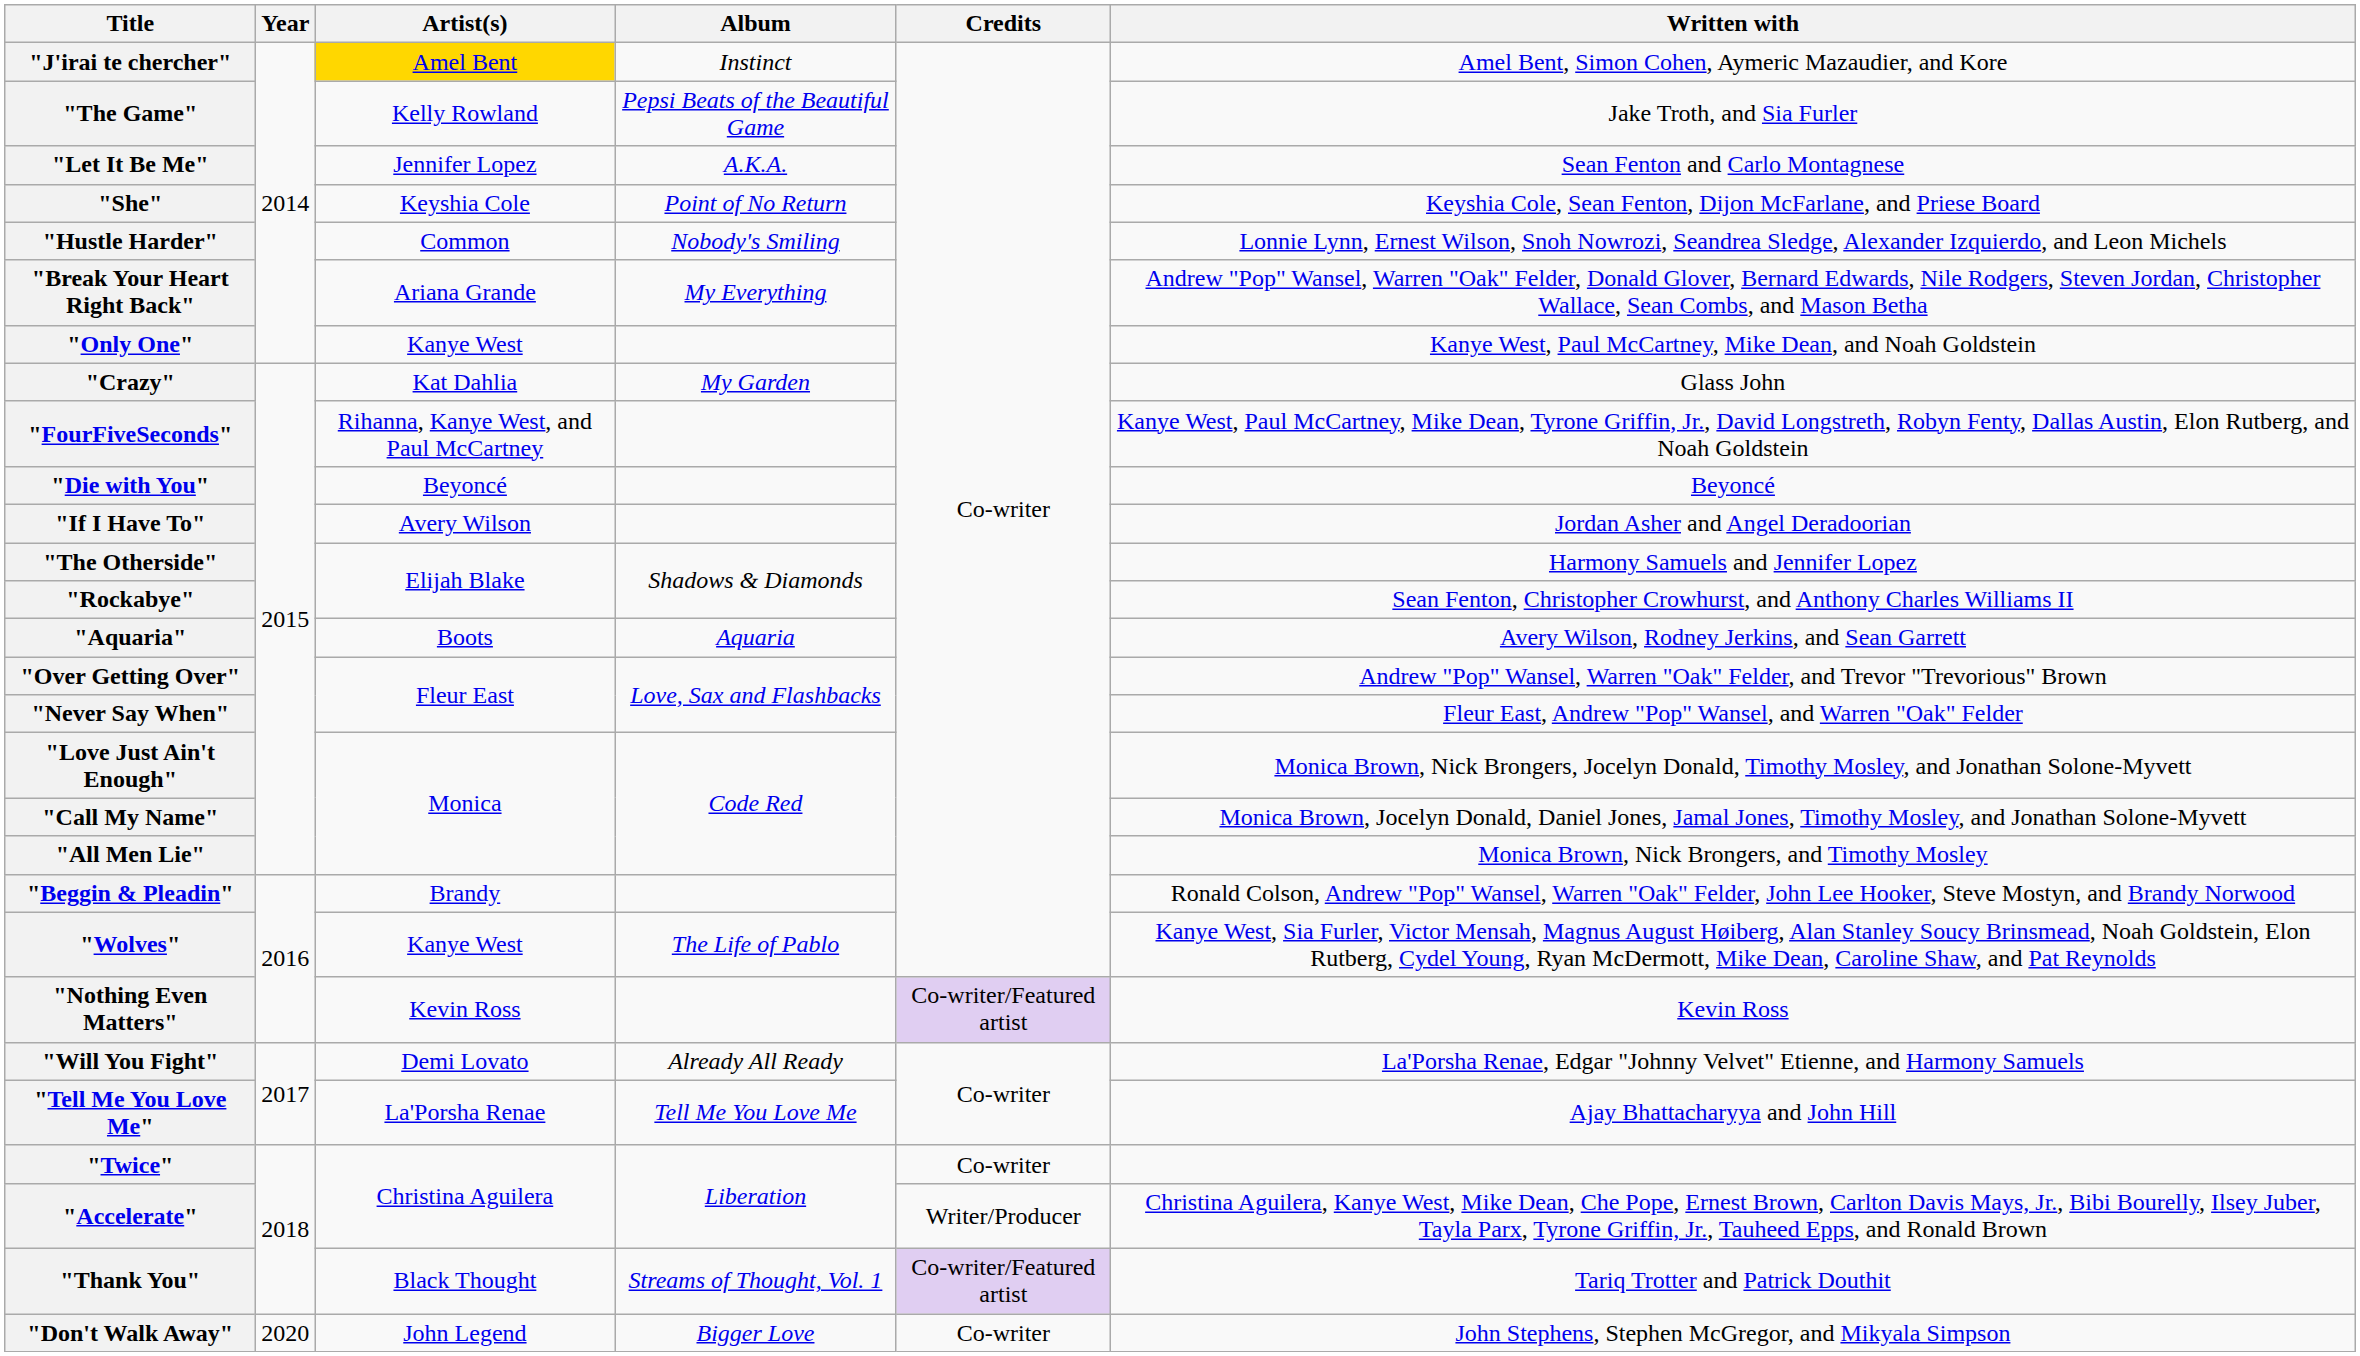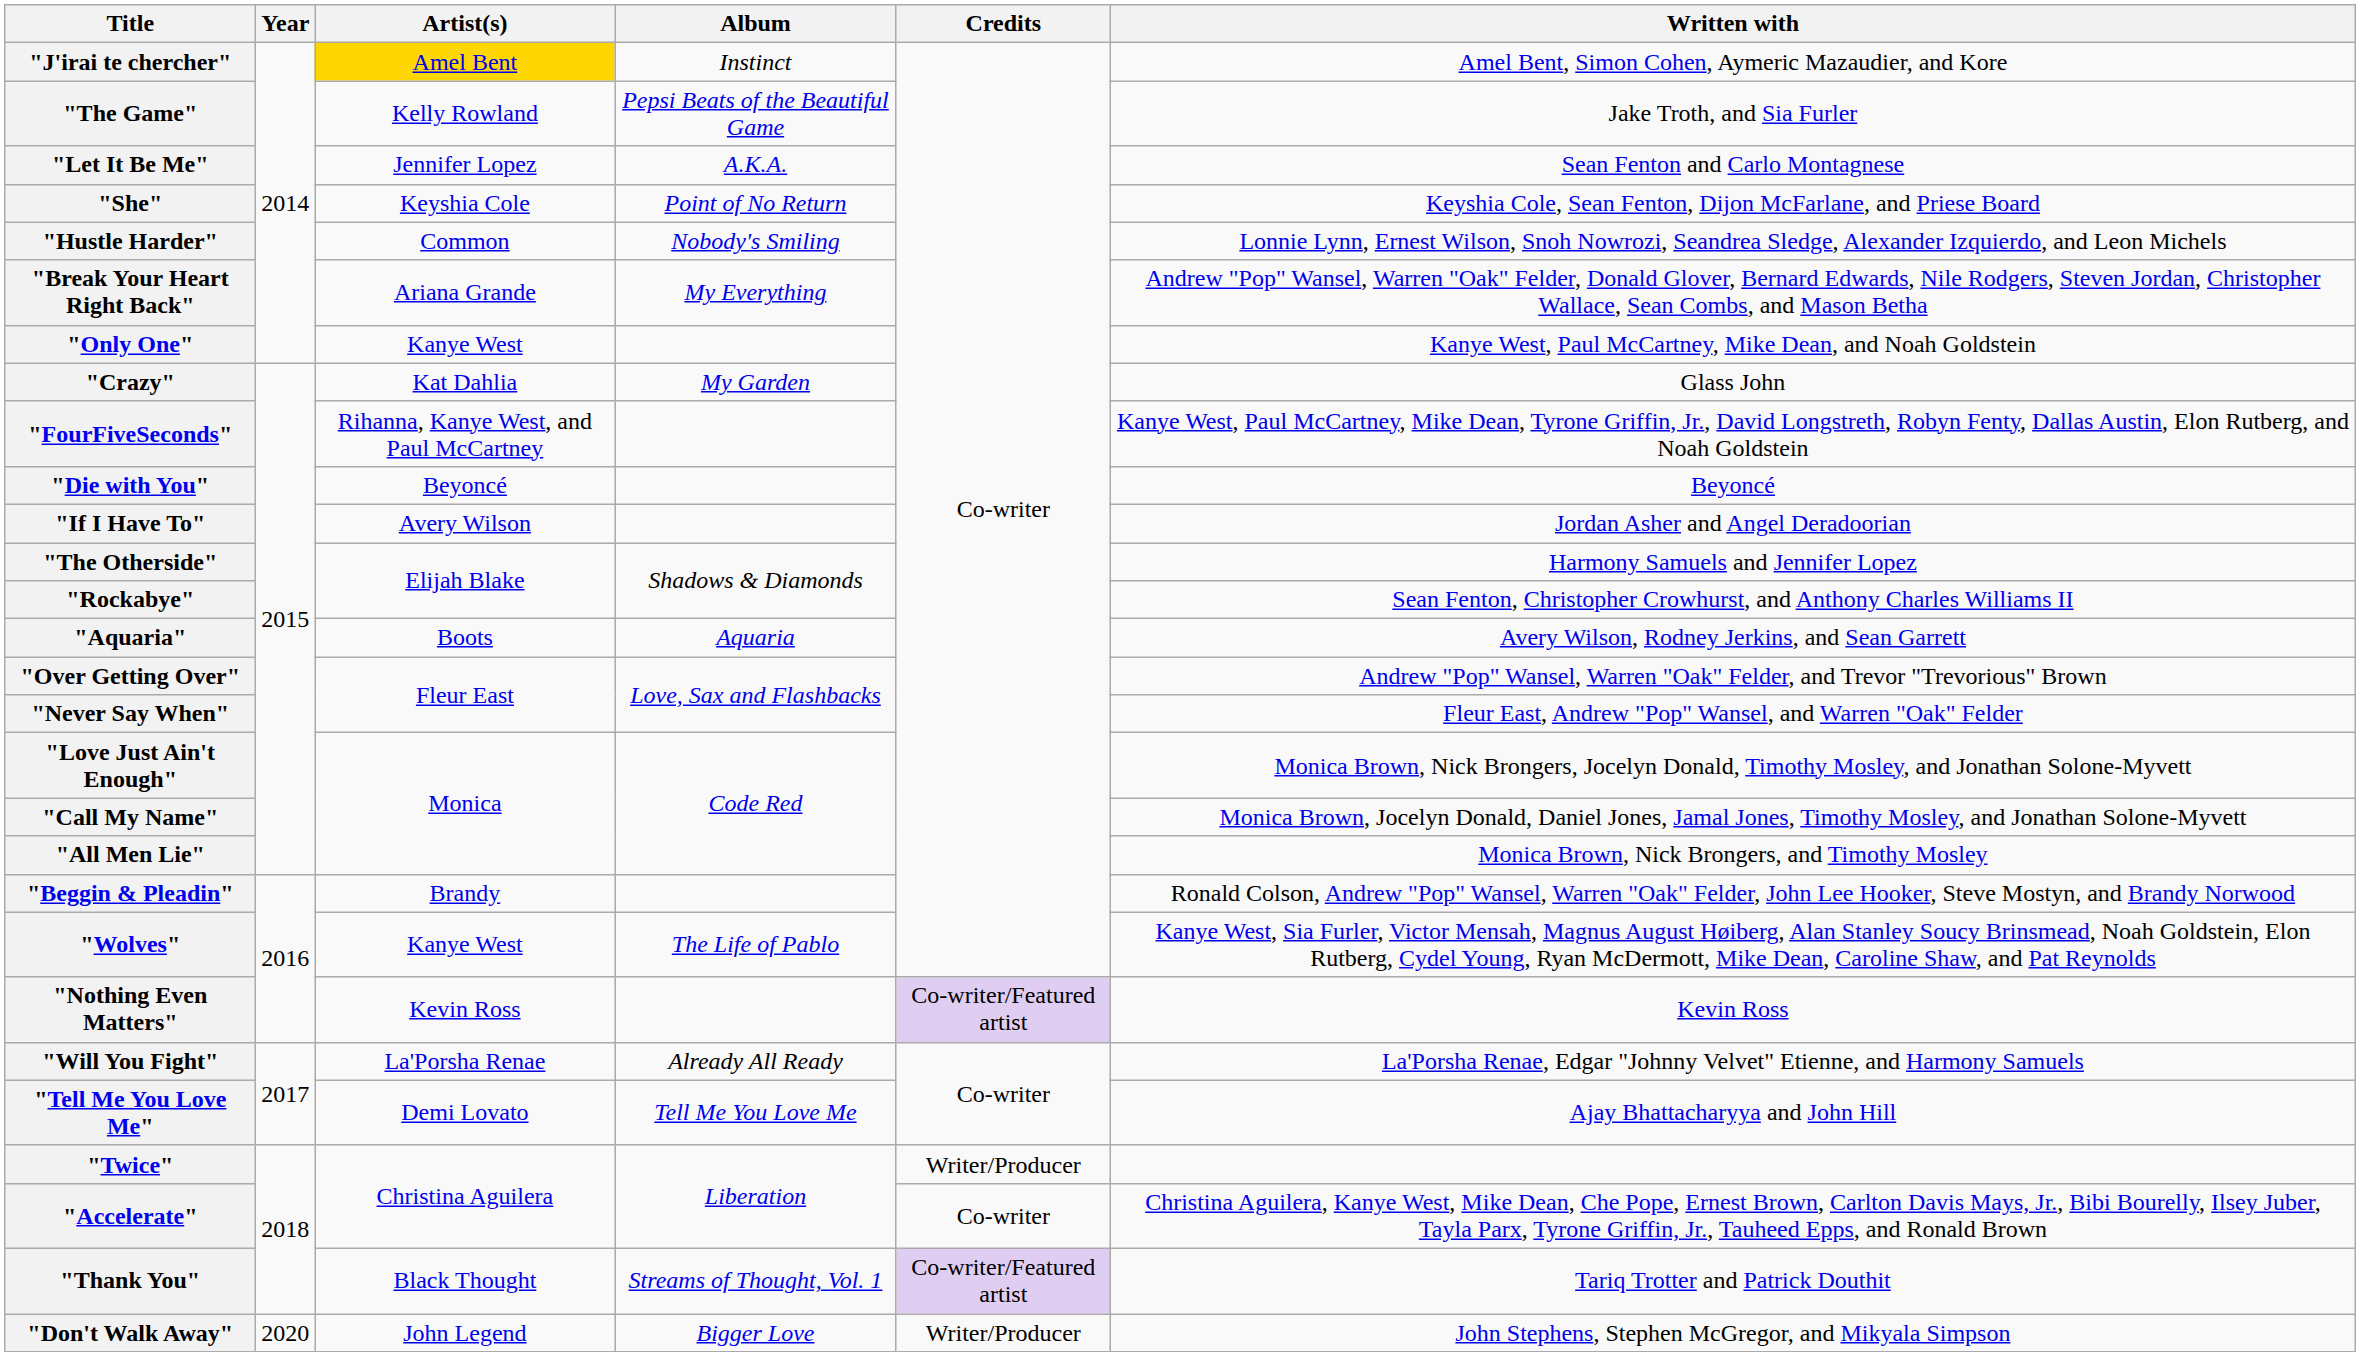"Will You Fight" | Artist(s): Demi Lovato -> La'Porsha Renae
"Tell Me You Love Me" | Artist(s): La'Porsha Renae -> Demi Lovato
"Twice" | Credits: Co-writer -> Writer/Producer
"Accelerate" | Credits: Writer/Producer -> Co-writer
"Don't Walk Away" | Credits: Co-writer -> Writer/Producer
